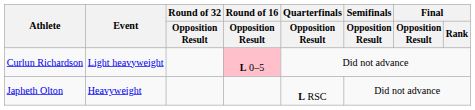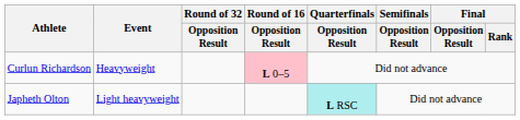Curlun Richardson | Event: Light heavyweight -> Heavyweight
Japheth Olton | Event: Heavyweight -> Light heavyweight
Japheth Olton | Quarterfinals / Opposition Result: no background -> paleturquoise background
